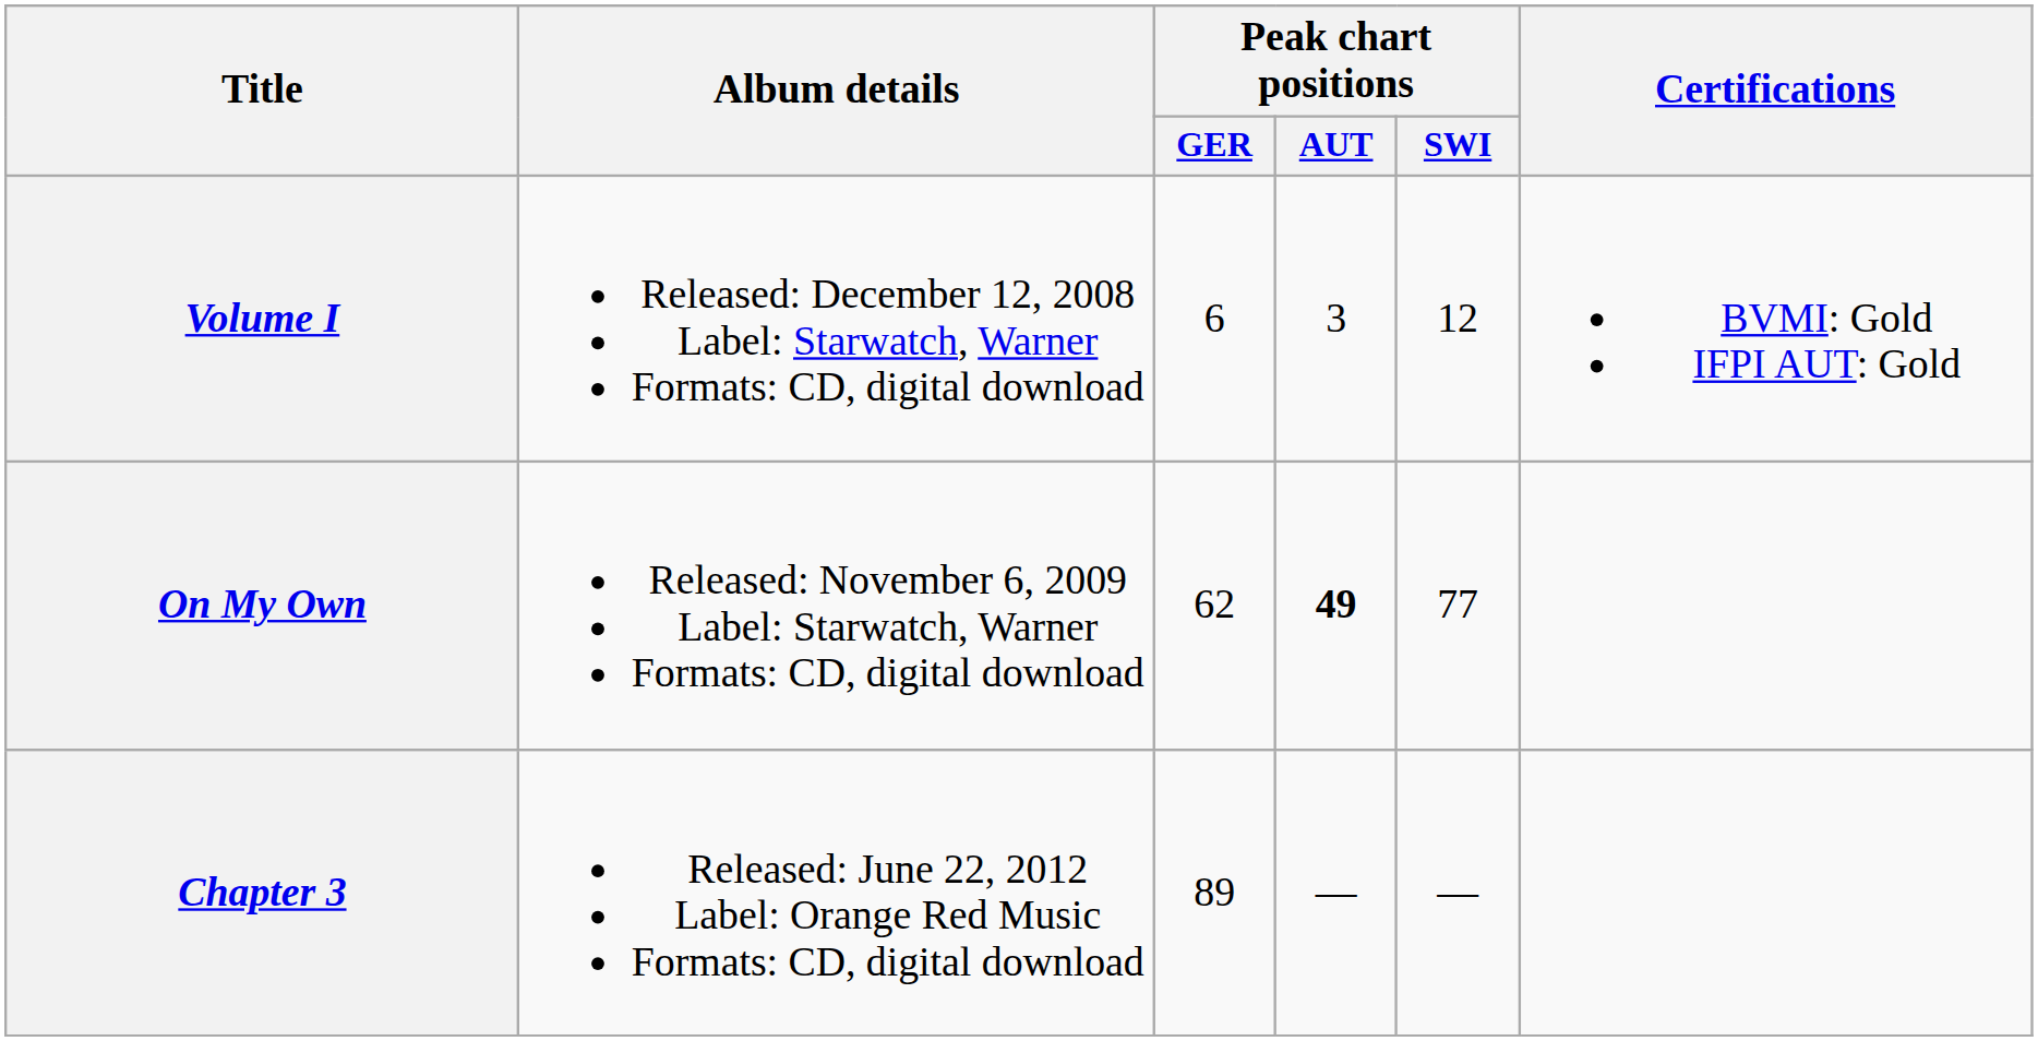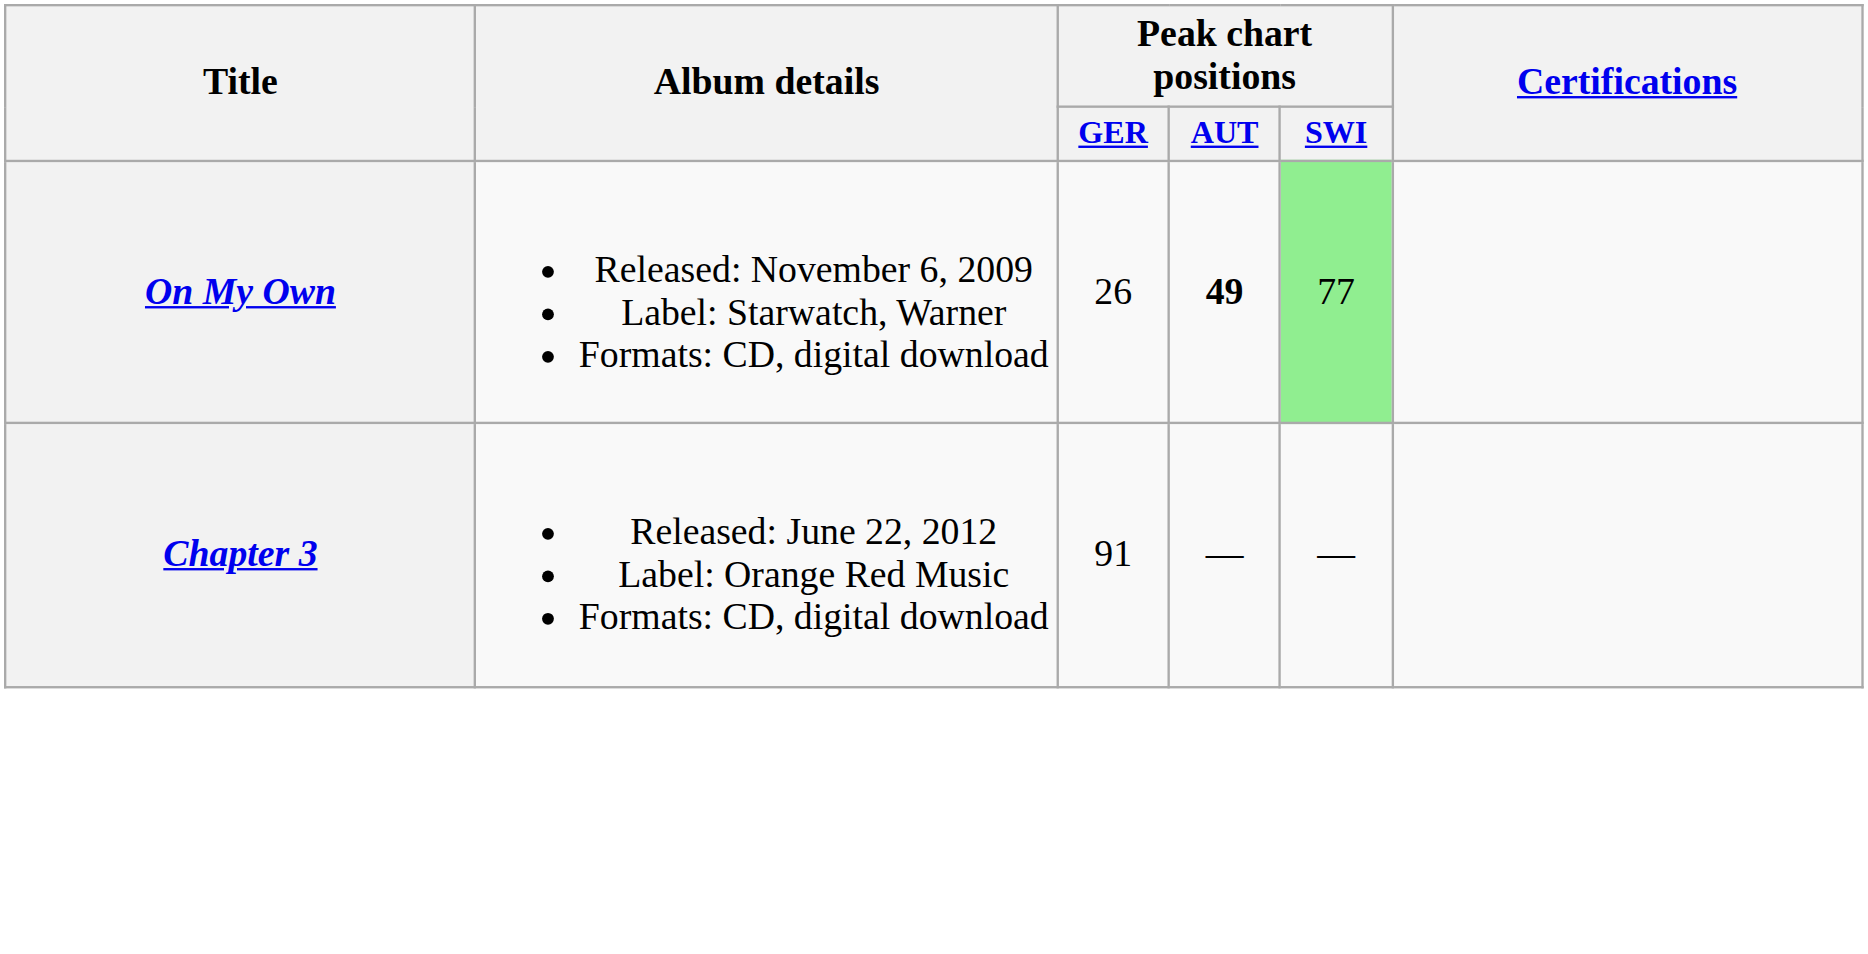- row: Volume I | Released: December 12, 2008 Label: Starwatch, Warner Formats: CD, digital download | 6 | 3 | 12 | BVMI: Gold IFPI AUT: Gold
On My Own | Peak chart positions / GER: 62 -> 26
On My Own | Peak chart positions / SWI: no background -> lightgreen background
Chapter 3 | Peak chart positions / GER: 89 -> 91
